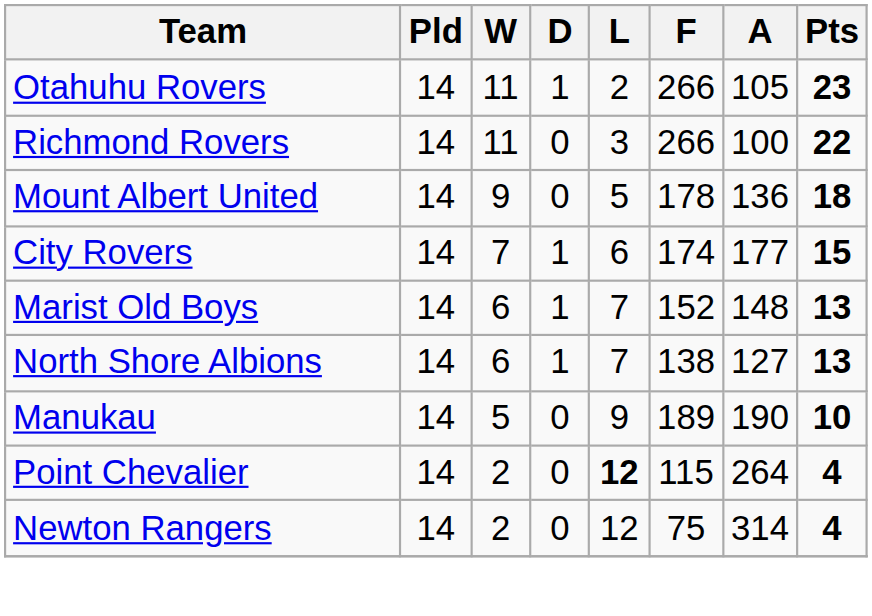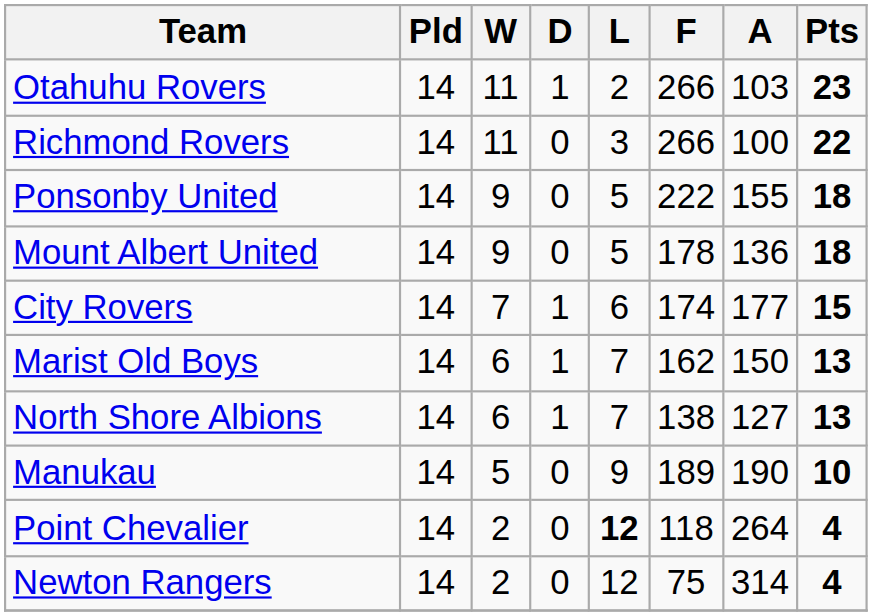Otahuhu Rovers | A: 105 -> 103
+ row: Ponsonby United | 14 | 9 | 0 | 5 | 222 | 155 | 18
Marist Old Boys | F: 152 -> 162
Marist Old Boys | A: 148 -> 150
Point Chevalier | F: 115 -> 118
